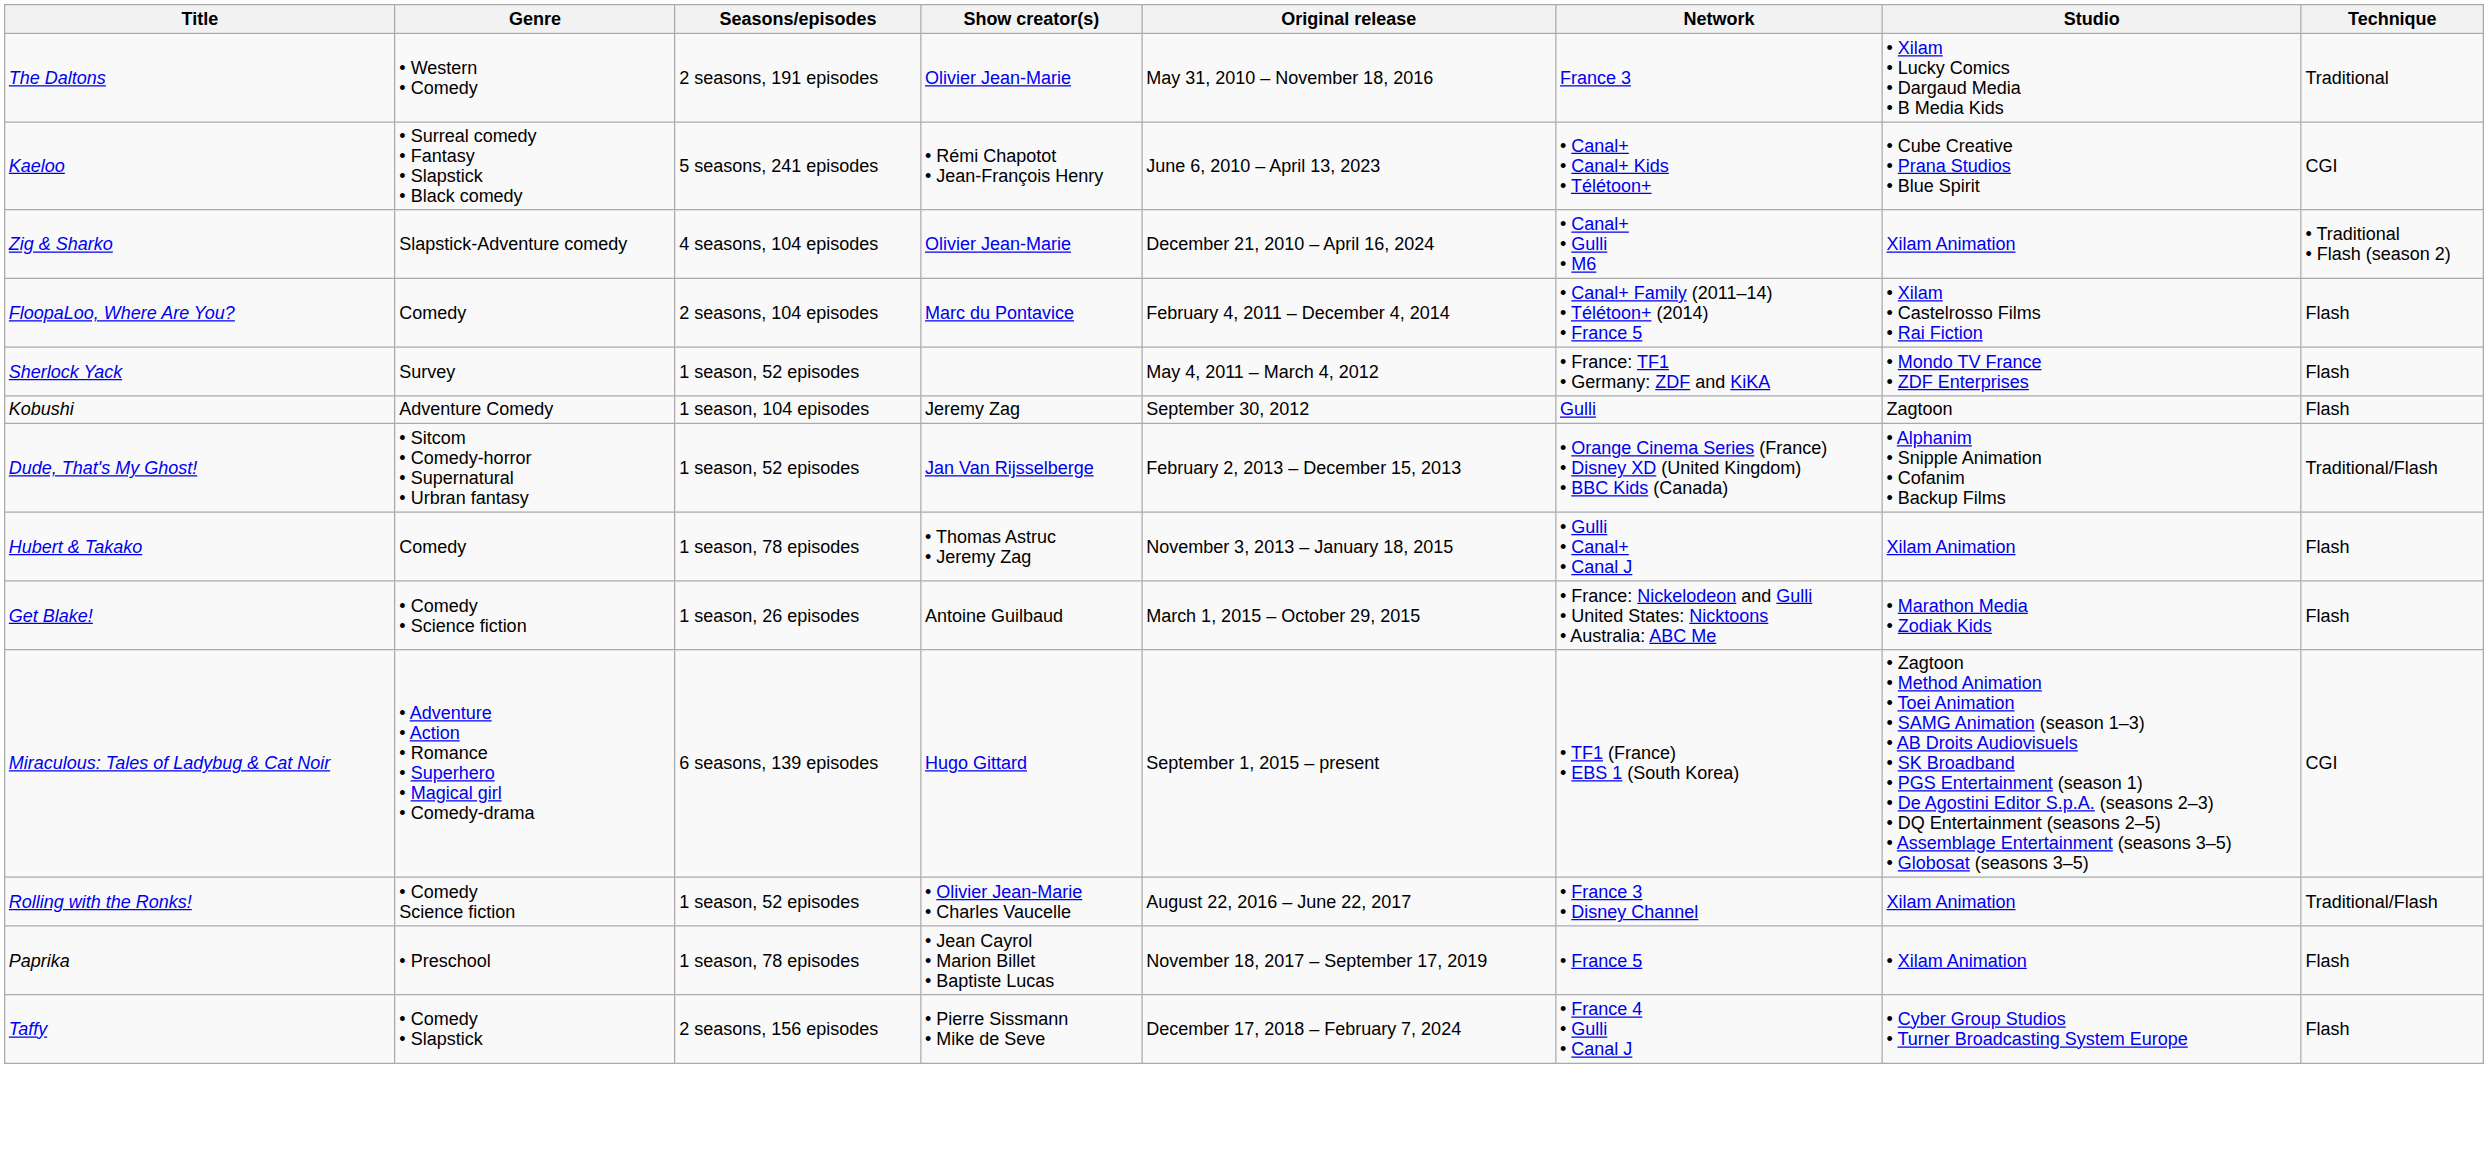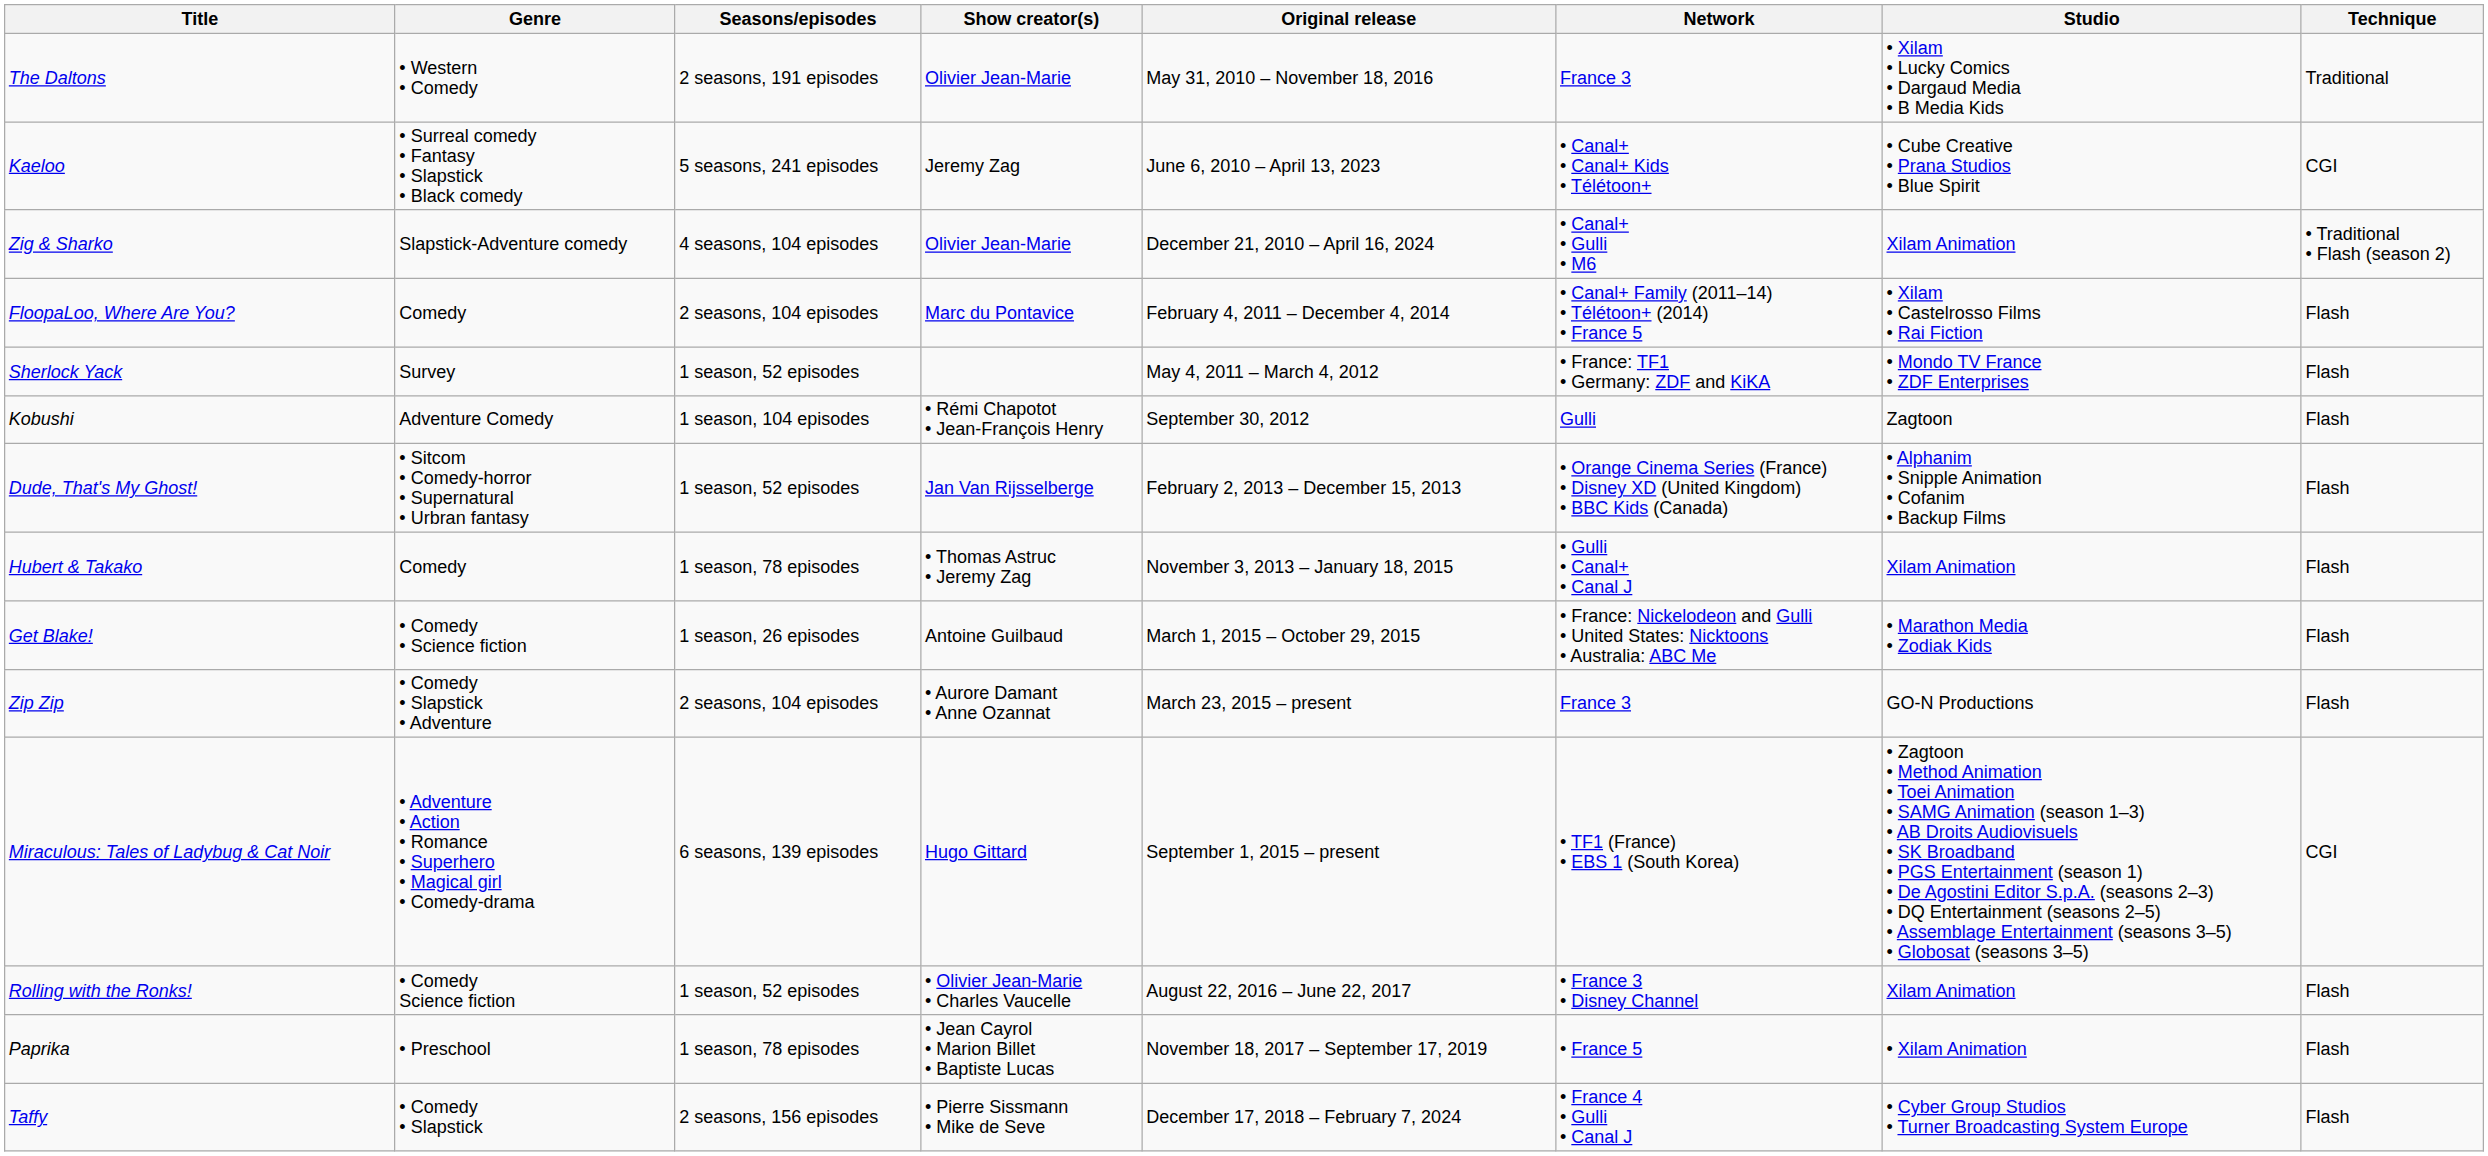Kaeloo | Show creator(s): • Rémi Chapotot • Jean-François Henry -> Jeremy Zag
Kobushi | Show creator(s): Jeremy Zag -> • Rémi Chapotot • Jean-François Henry
Dude, That's My Ghost! | Technique: Traditional/Flash -> Flash
+ row: Zip Zip | • Comedy • Slapstick • Adventure | 2 seasons, 104 episodes | • Aurore Damant • Anne Ozannat | March 23, 2015 – present | France 3 | GO-N Productions | Flash
Rolling with the Ronks! | Technique: Traditional/Flash -> Flash
